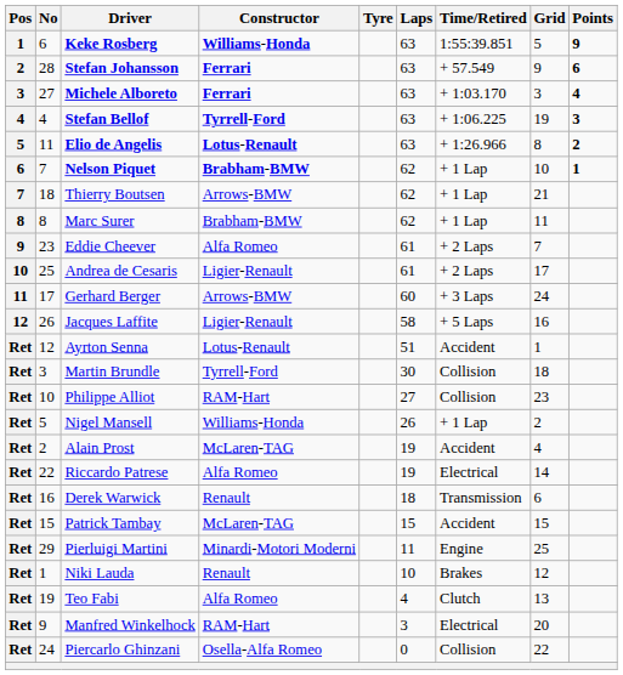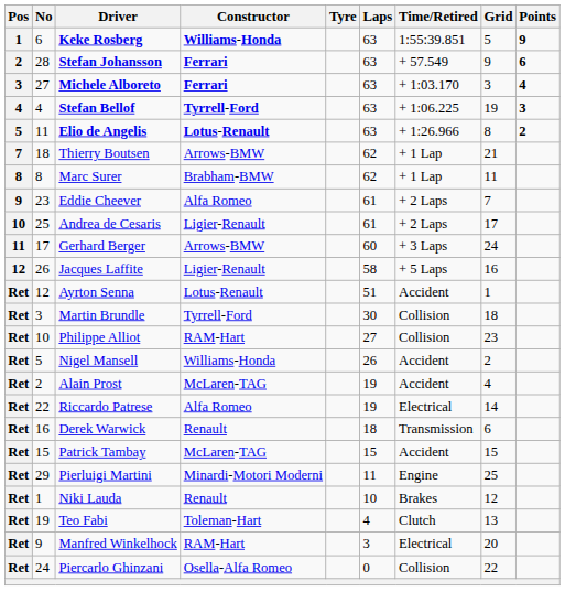- row: 6 | 7 | Nelson Piquet | Brabham-BMW | 62 | + 1 Lap | 10 | 1
Nigel Mansell | Time/Retired: + 1 Lap -> Accident
Teo Fabi | Constructor: Alfa Romeo -> Toleman-Hart
